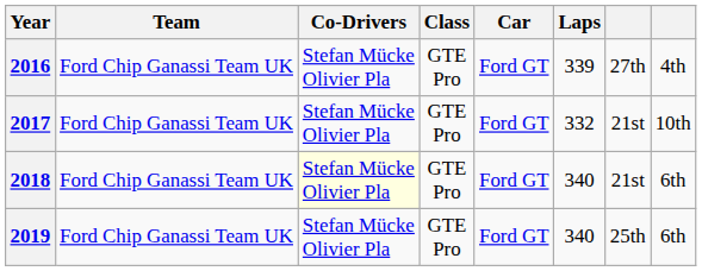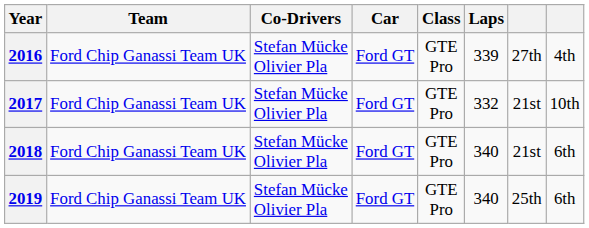columns swapped: Car <-> Class
2018 | Co-Drivers: lightyellow background -> no background
